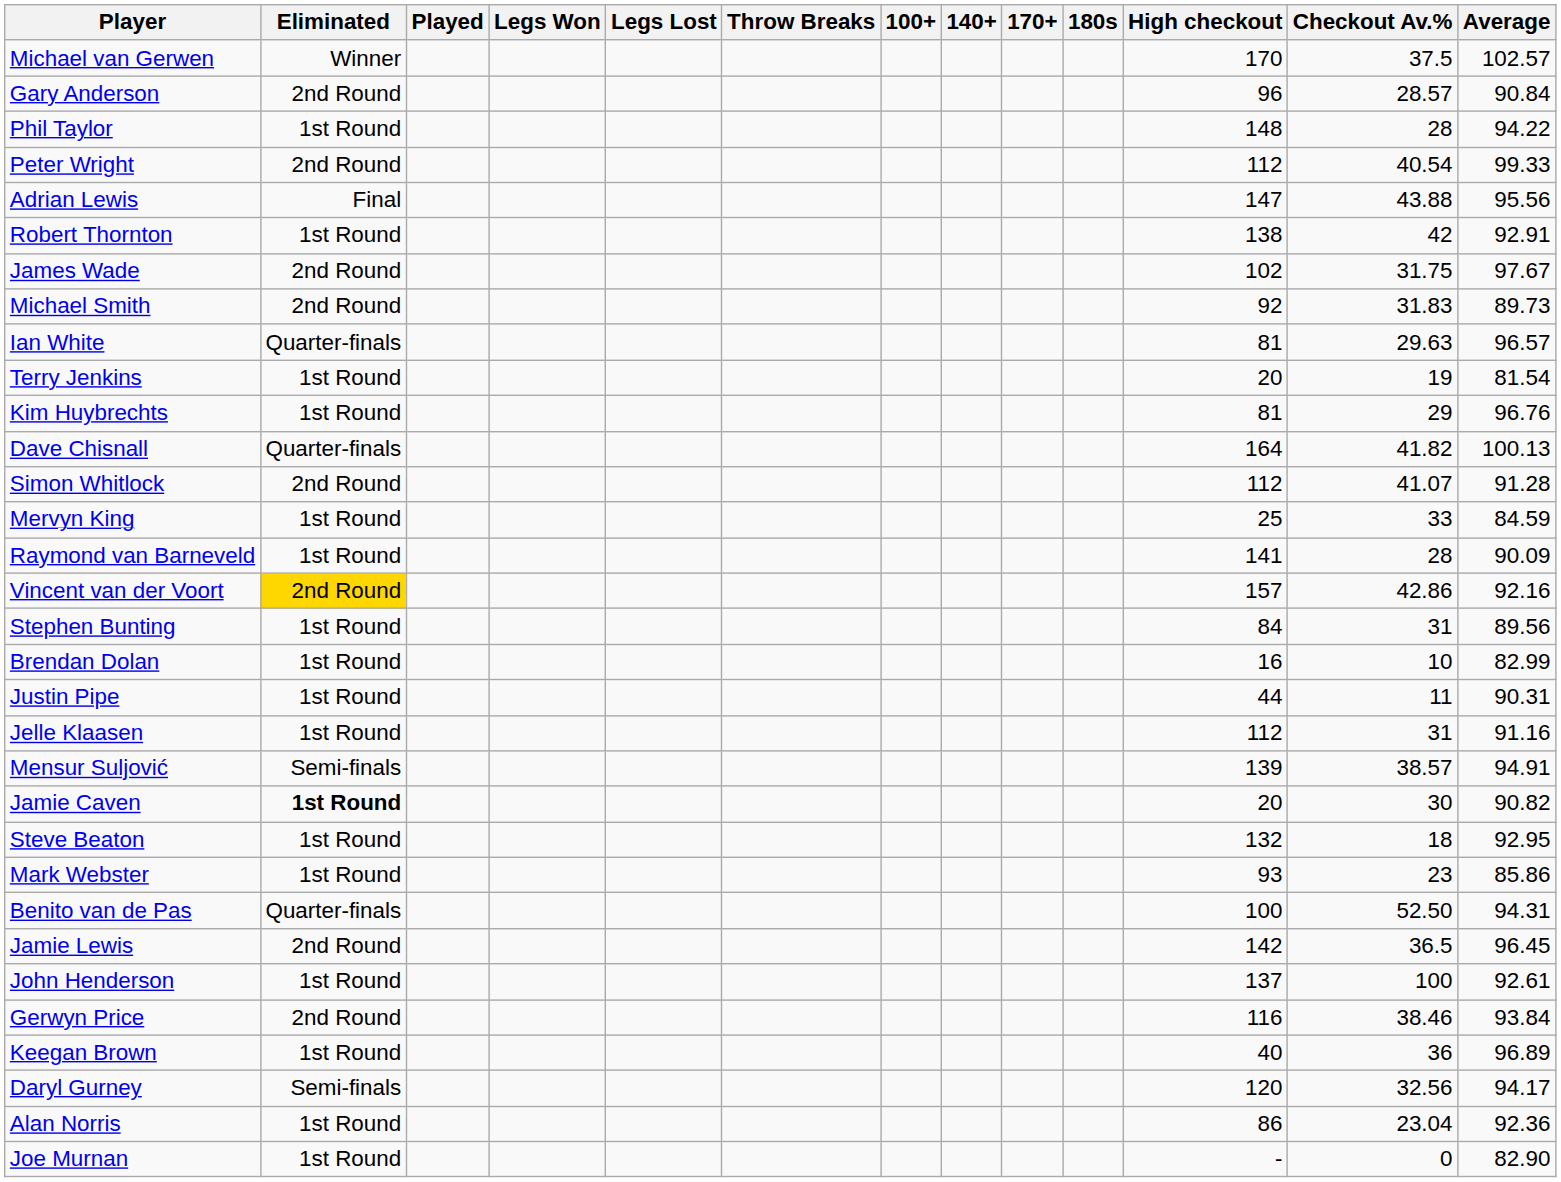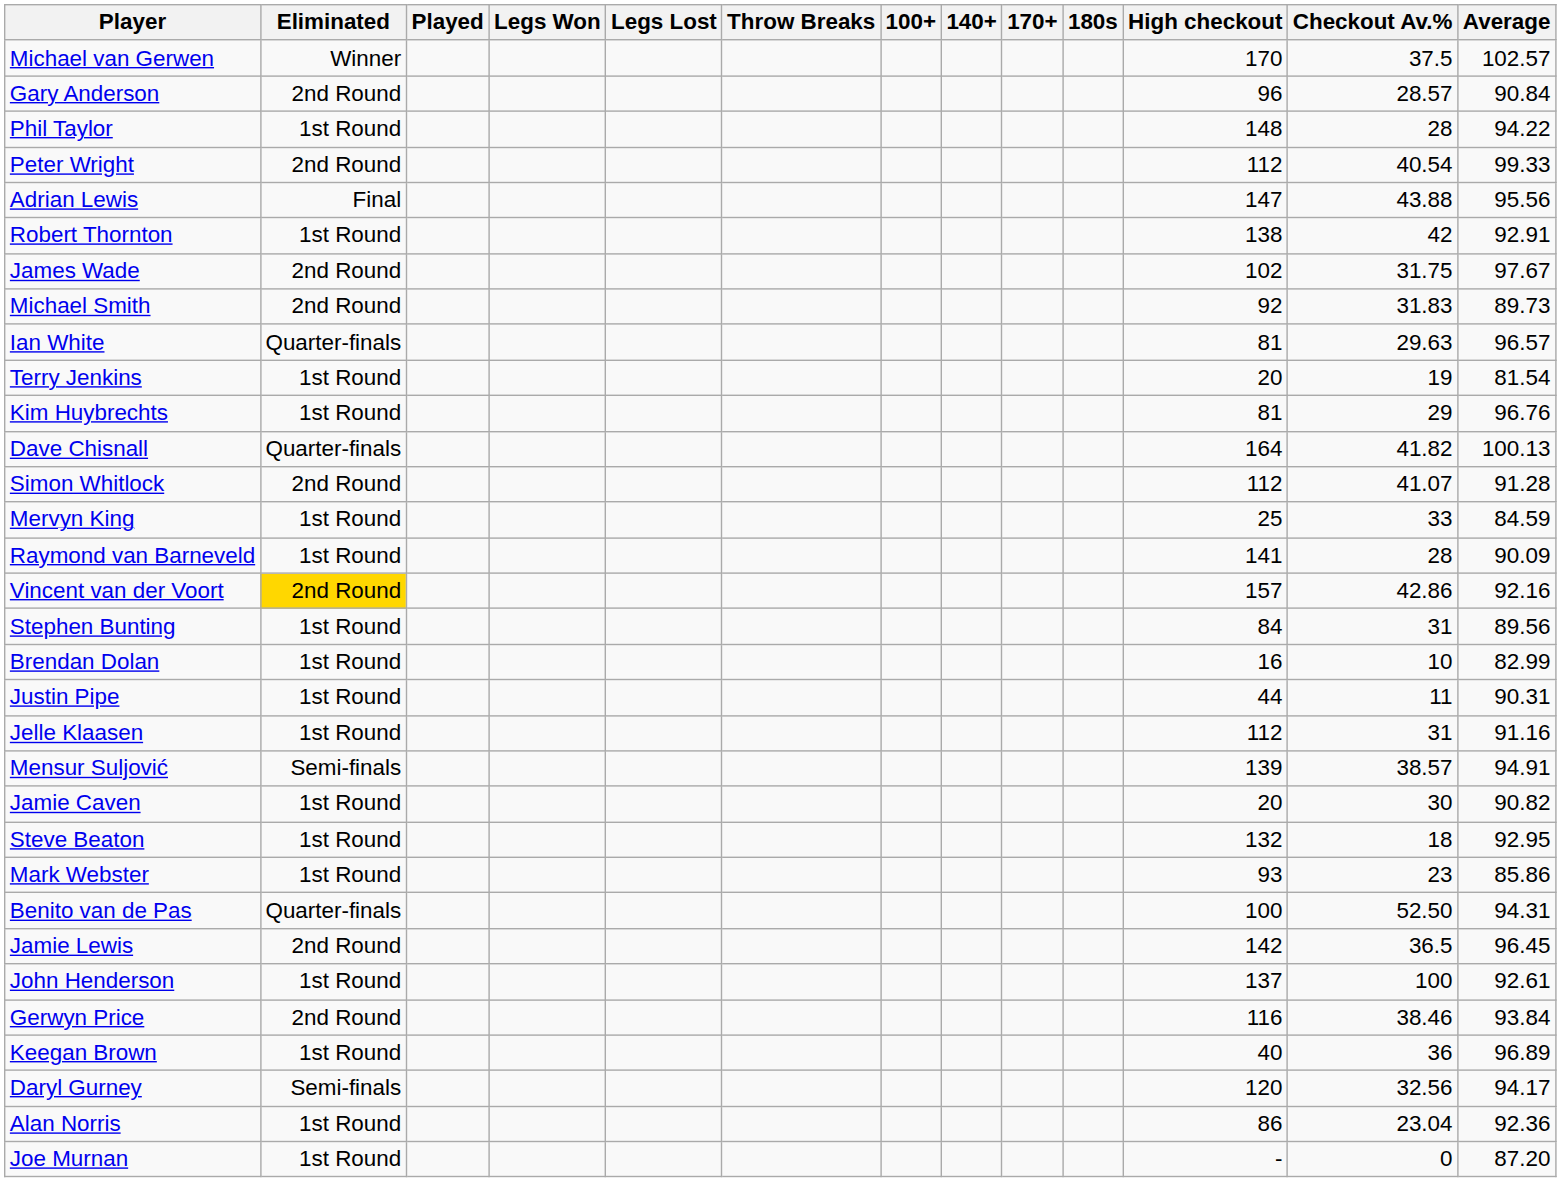Jamie Caven | Eliminated: bold -> normal
Joe Murnan | Average: 82.90 -> 87.20
